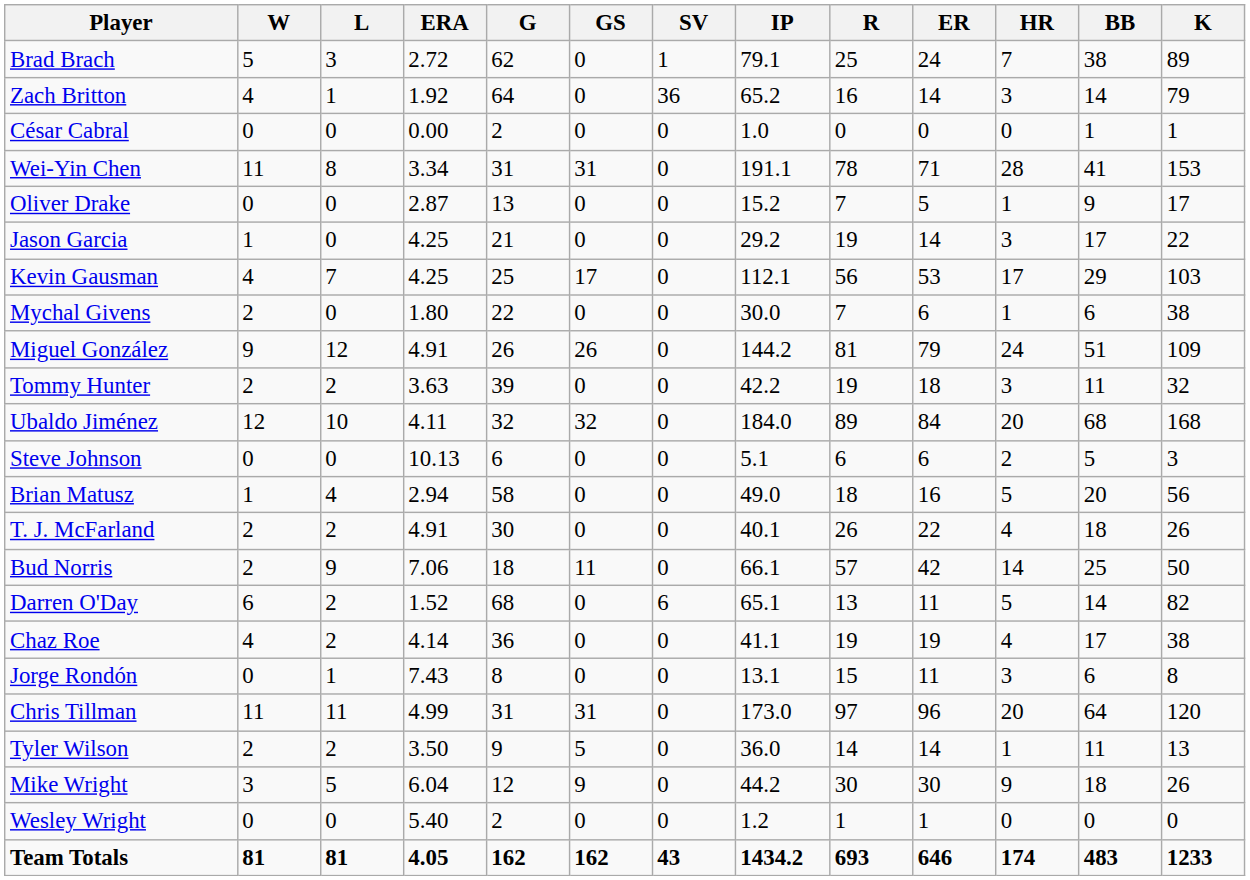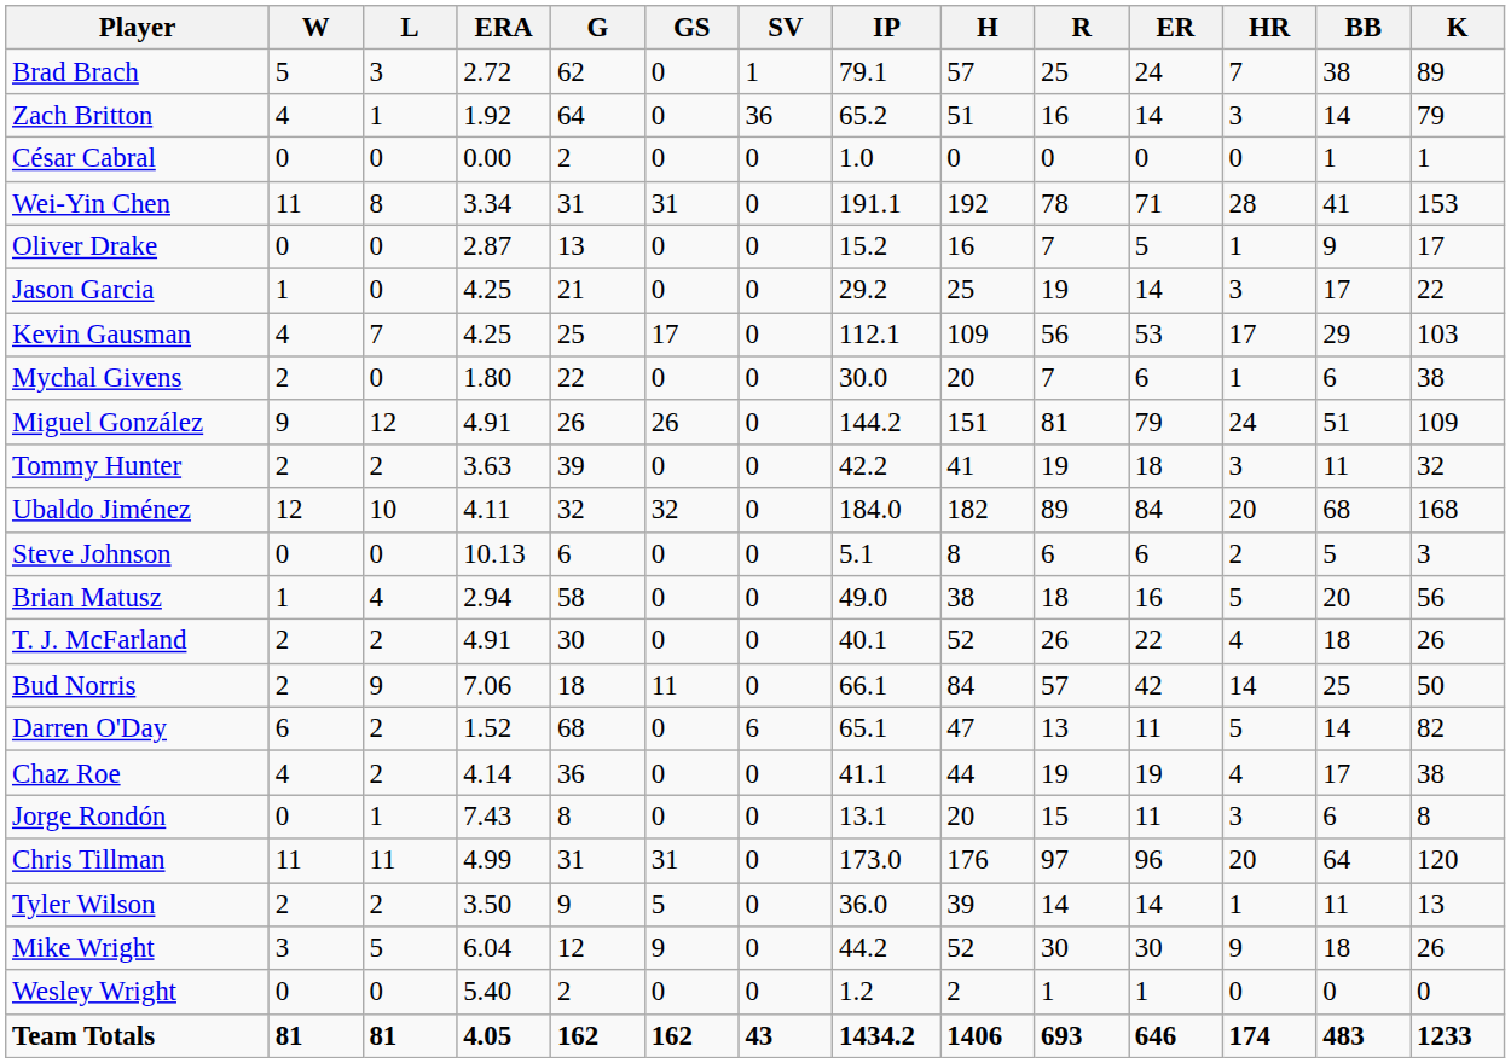+ column: H | 57 | 51 | 0 | 192 | 16 | 25 | 109 | 20 | 151 | 41 | 182 | 8 | 38 | 52 | 84 | 47 | 44 | 20 | 176 | 39 | 52 | 2 | 1406
